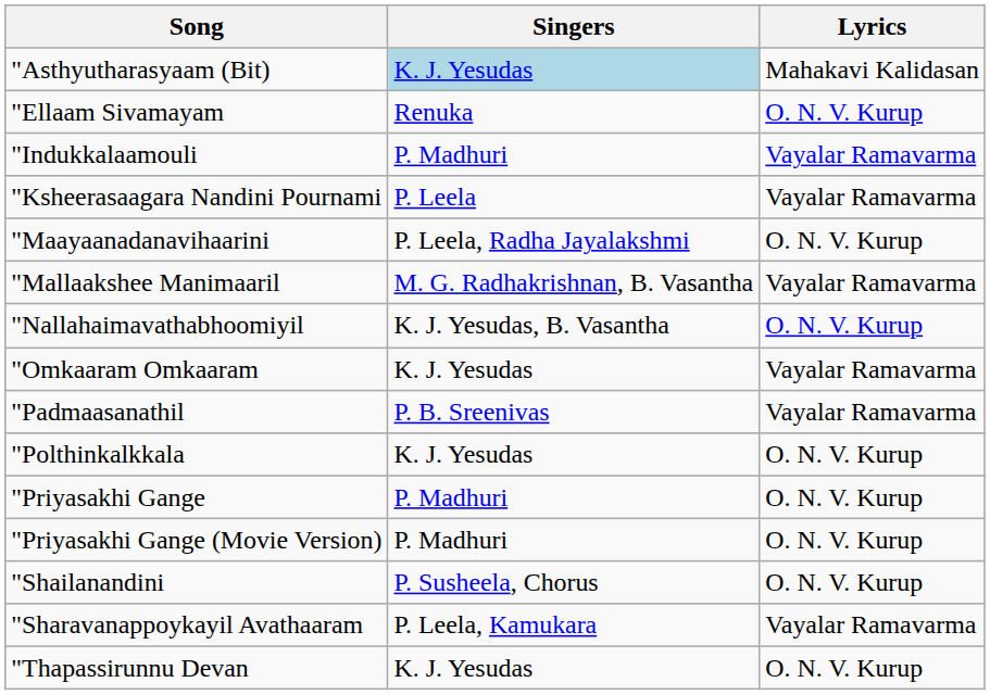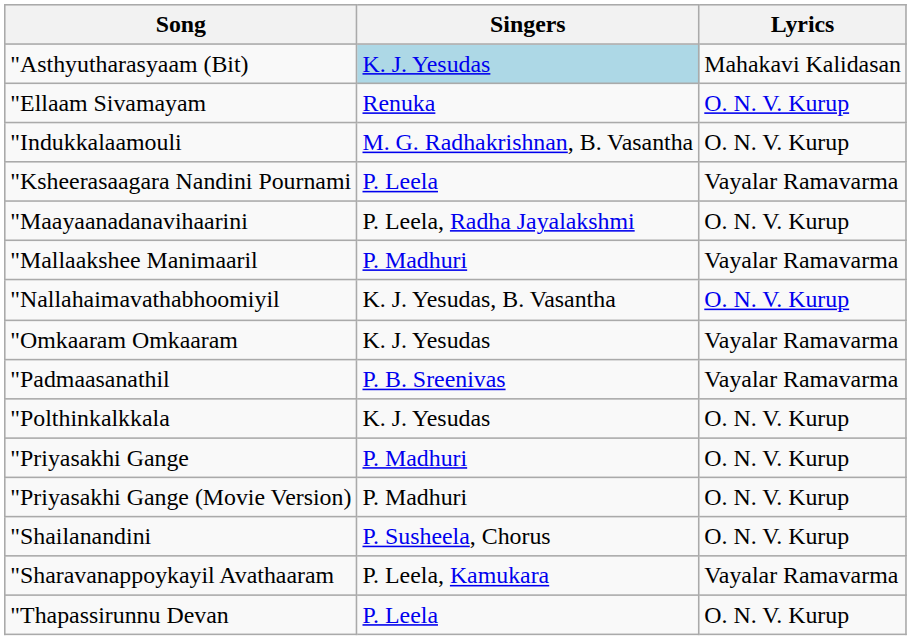"Indukkalaamouli | Singers: P. Madhuri -> M. G. Radhakrishnan, B. Vasantha
"Indukkalaamouli | Lyrics: Vayalar Ramavarma -> O. N. V. Kurup
"Mallaakshee Manimaaril | Singers: M. G. Radhakrishnan, B. Vasantha -> P. Madhuri
"Thapassirunnu Devan | Singers: K. J. Yesudas -> P. Leela
